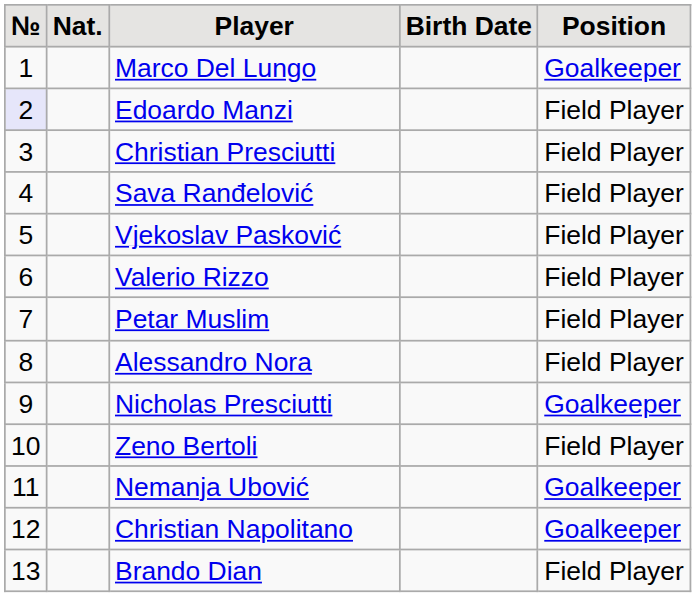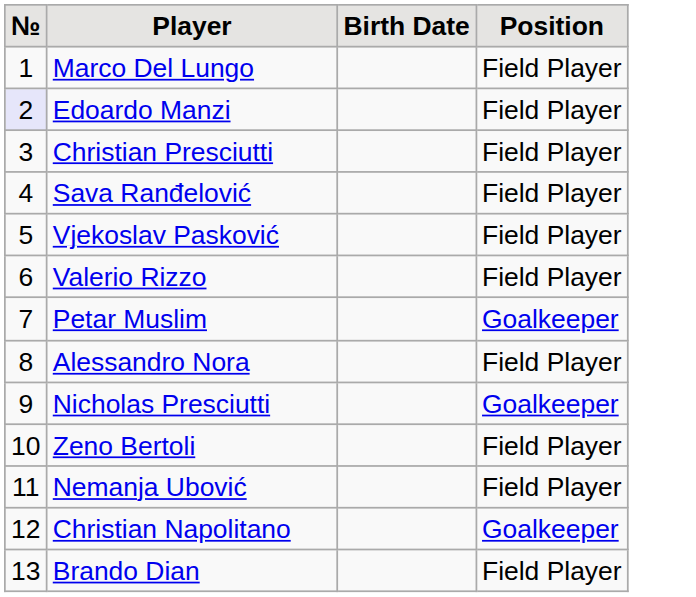- column: Nat.
Marco Del Lungo | Position: Goalkeeper -> Field Player
Petar Muslim | Position: Field Player -> Goalkeeper
Nemanja Ubović | Position: Goalkeeper -> Field Player
